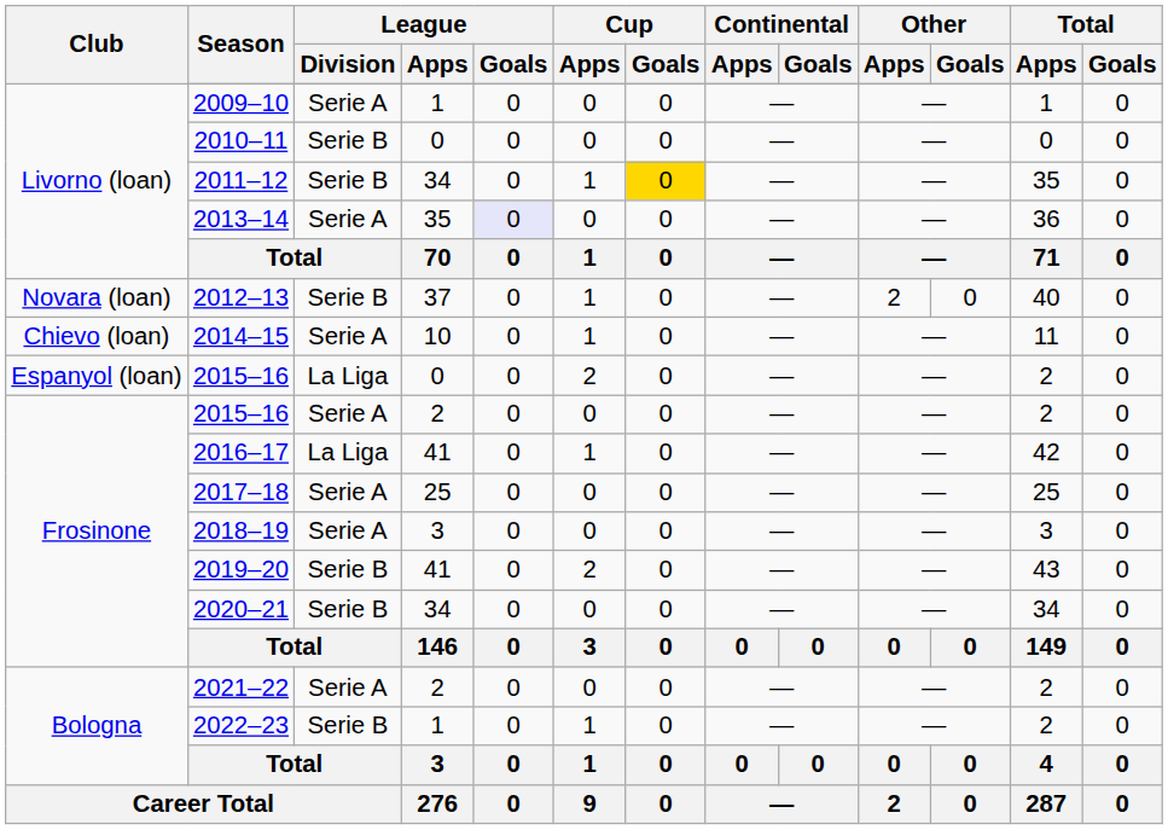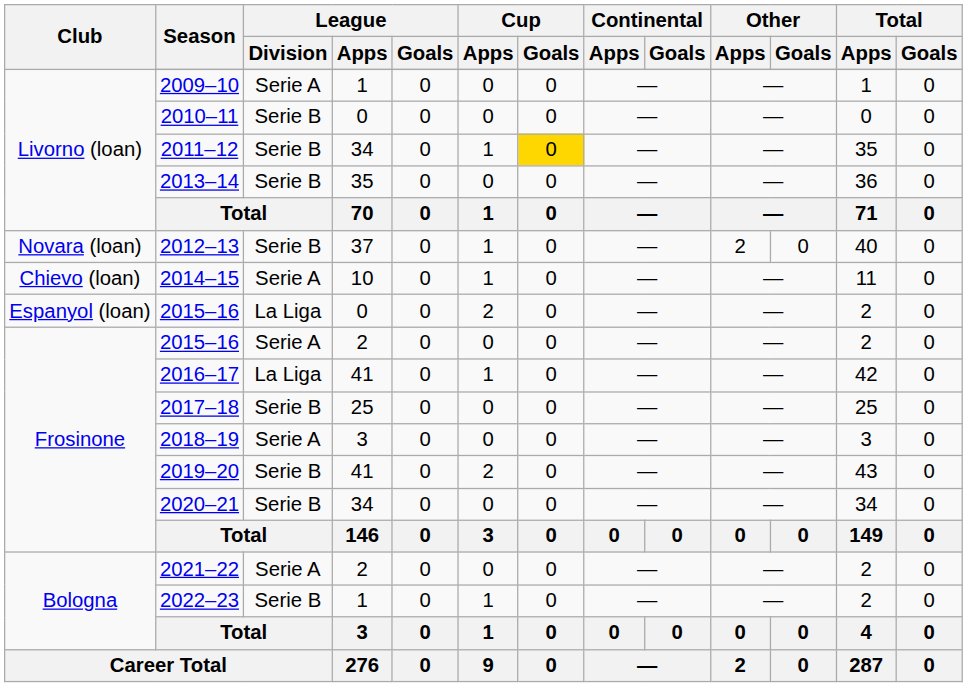2013–14 | League / Division: Serie A -> Serie B
2013–14 | League / Goals: lavender background -> no background
2017–18 | League / Division: Serie A -> Serie B
